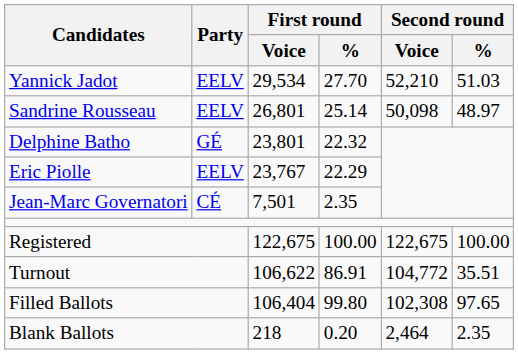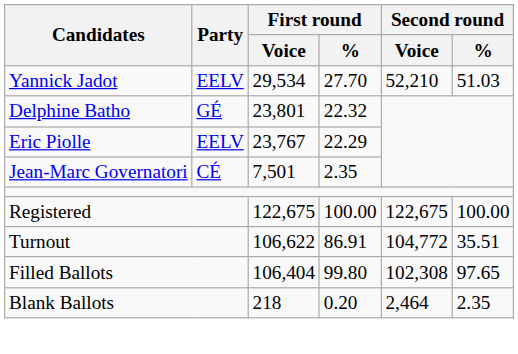- row: Sandrine Rousseau | EELV | 26,801 | 25.14 | 50,098 | 48.97
